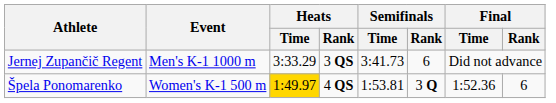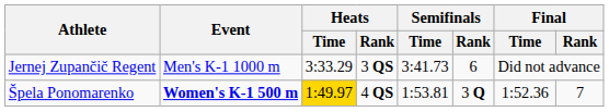Špela Ponomarenko | Event: normal -> bold
Špela Ponomarenko | Final / Rank: 6 -> 7
